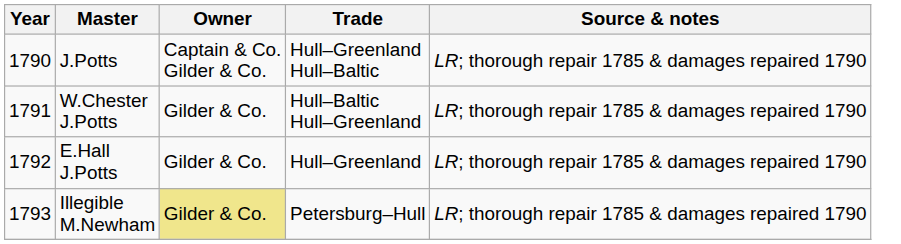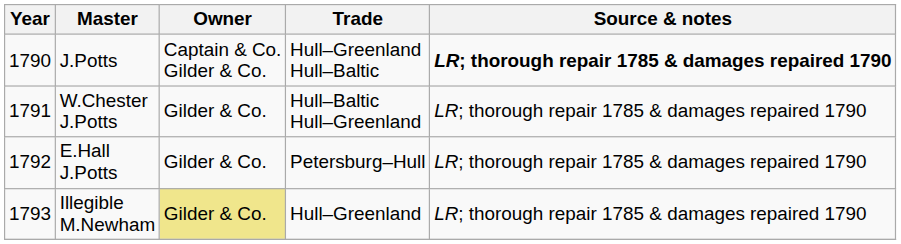J.Potts | Source & notes: normal -> bold
E.Hall J.Potts | Trade: Hull–Greenland -> Petersburg–Hull
Illegible M.Newham | Trade: Petersburg–Hull -> Hull–Greenland
